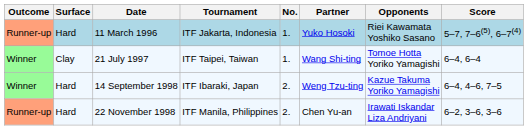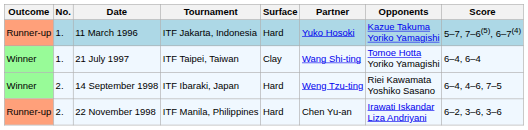columns swapped: No. <-> Surface
11 March 1996 | Opponents: Riei Kawamata Yoshiko Sasano -> Kazue Takuma Yoriko Yamagishi
14 September 1998 | Opponents: Kazue Takuma Yoriko Yamagishi -> Riei Kawamata Yoshiko Sasano
